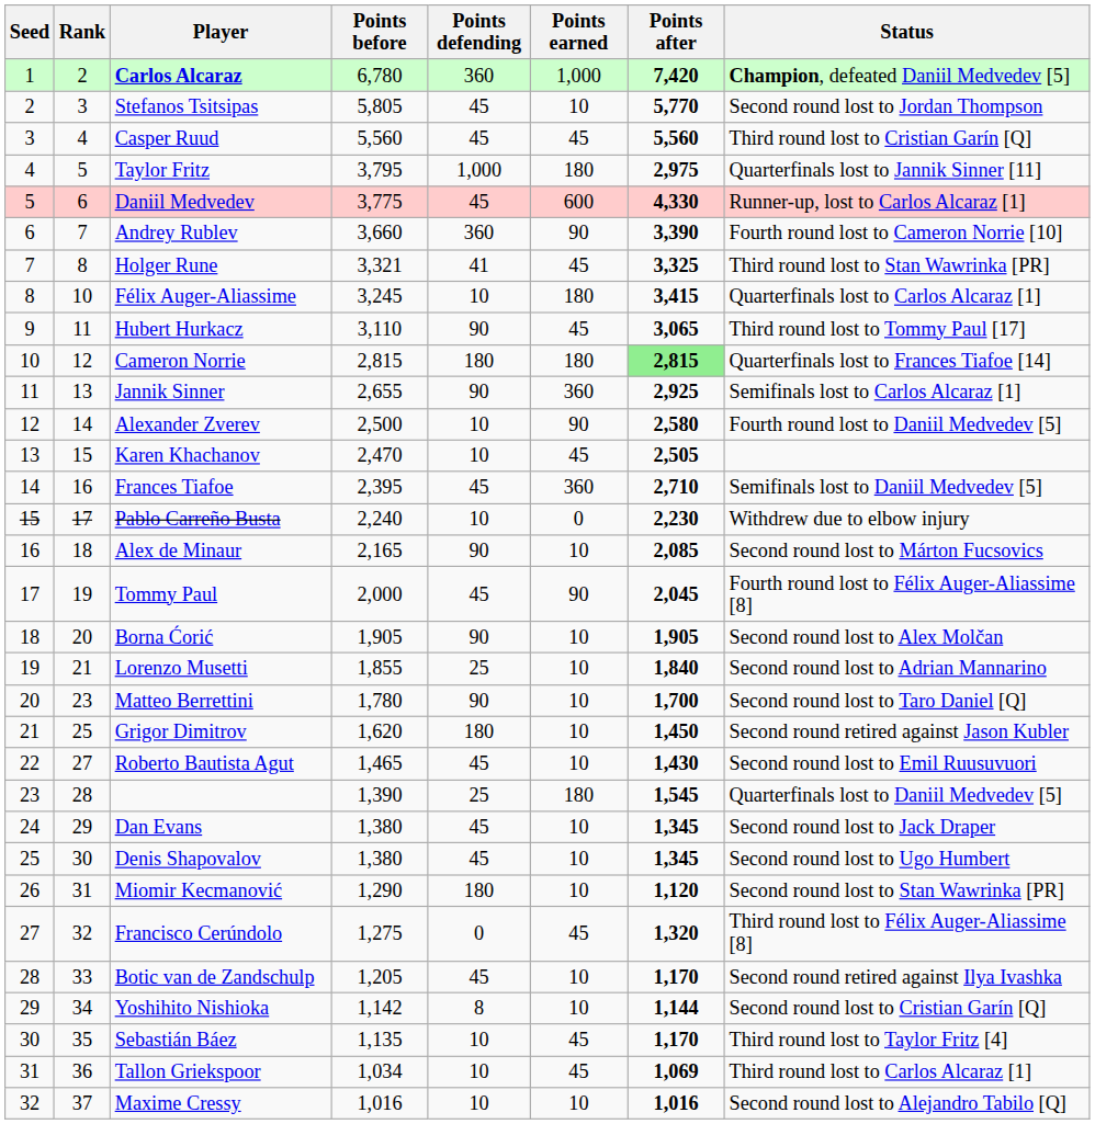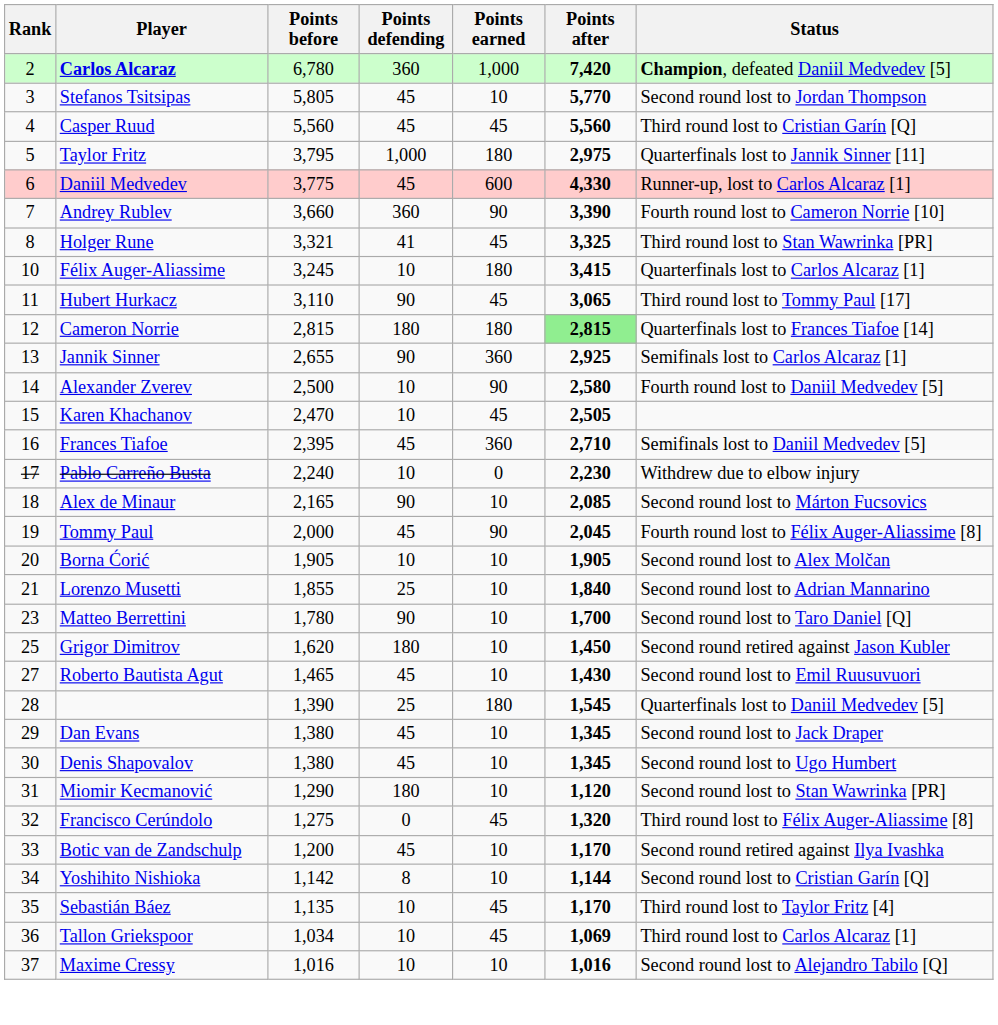- column: Seed | 1 | 2 | 3 | 4 | 5 | 6 | 7 | 8 | 9 | 10 | 11 | 12 | 13 | 14 | 15 | 16 | 17 | 18 | 19 | 20 | 21 | 22 | 23 | 24 | 25 | 26 | 27 | 28 | 29 | 30 | 31 | 32
Borna Ćorić | Points defending: 90 -> 10
Botic van de Zandschulp | Points before: 1,205 -> 1,200
